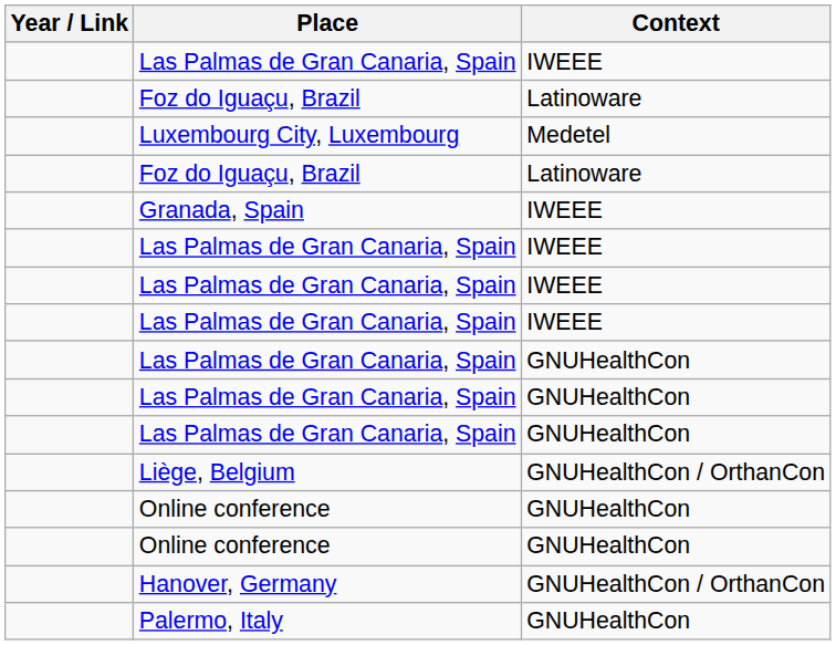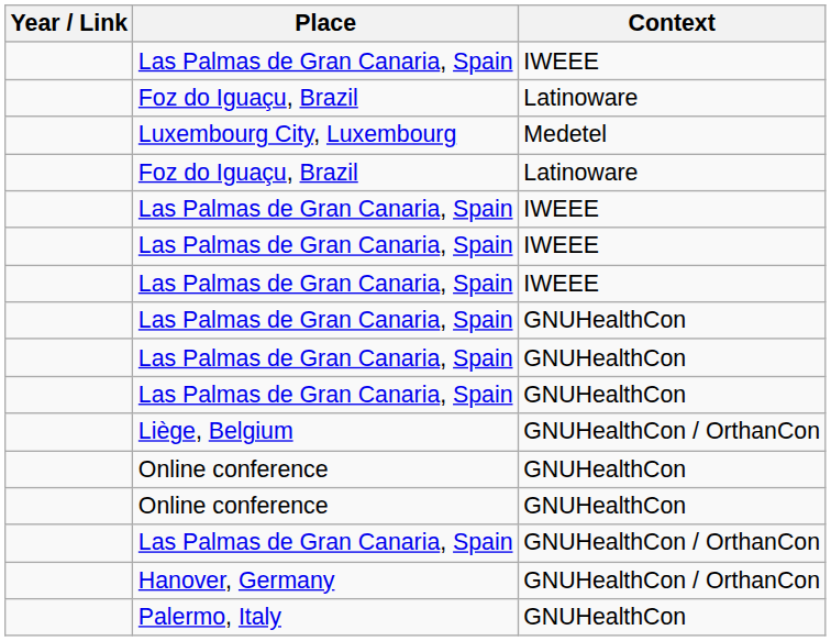- row: Granada, Spain | IWEEE
+ row: Las Palmas de Gran Canaria, Spain | GNUHealthCon / OrthanCon
